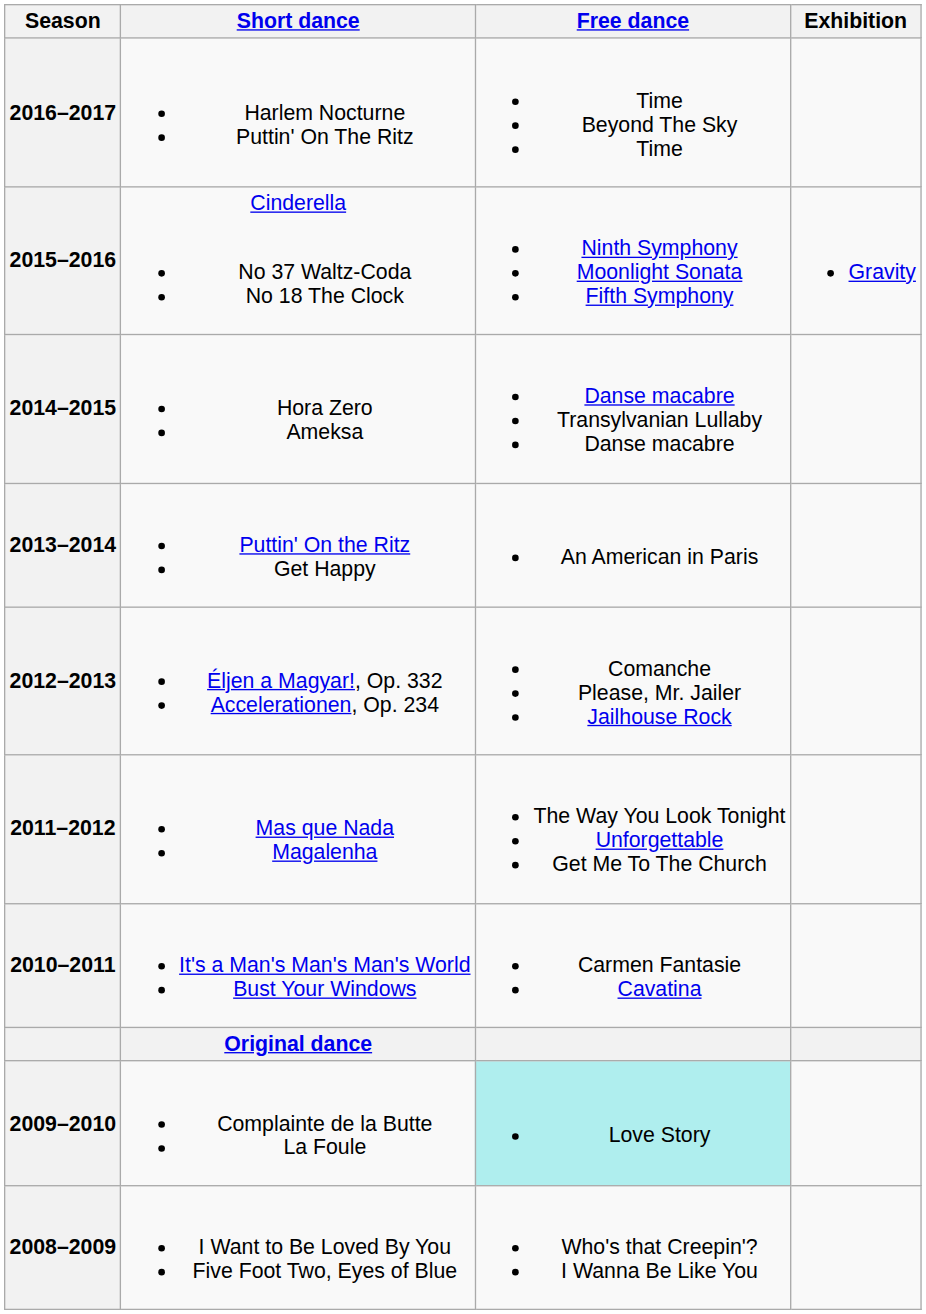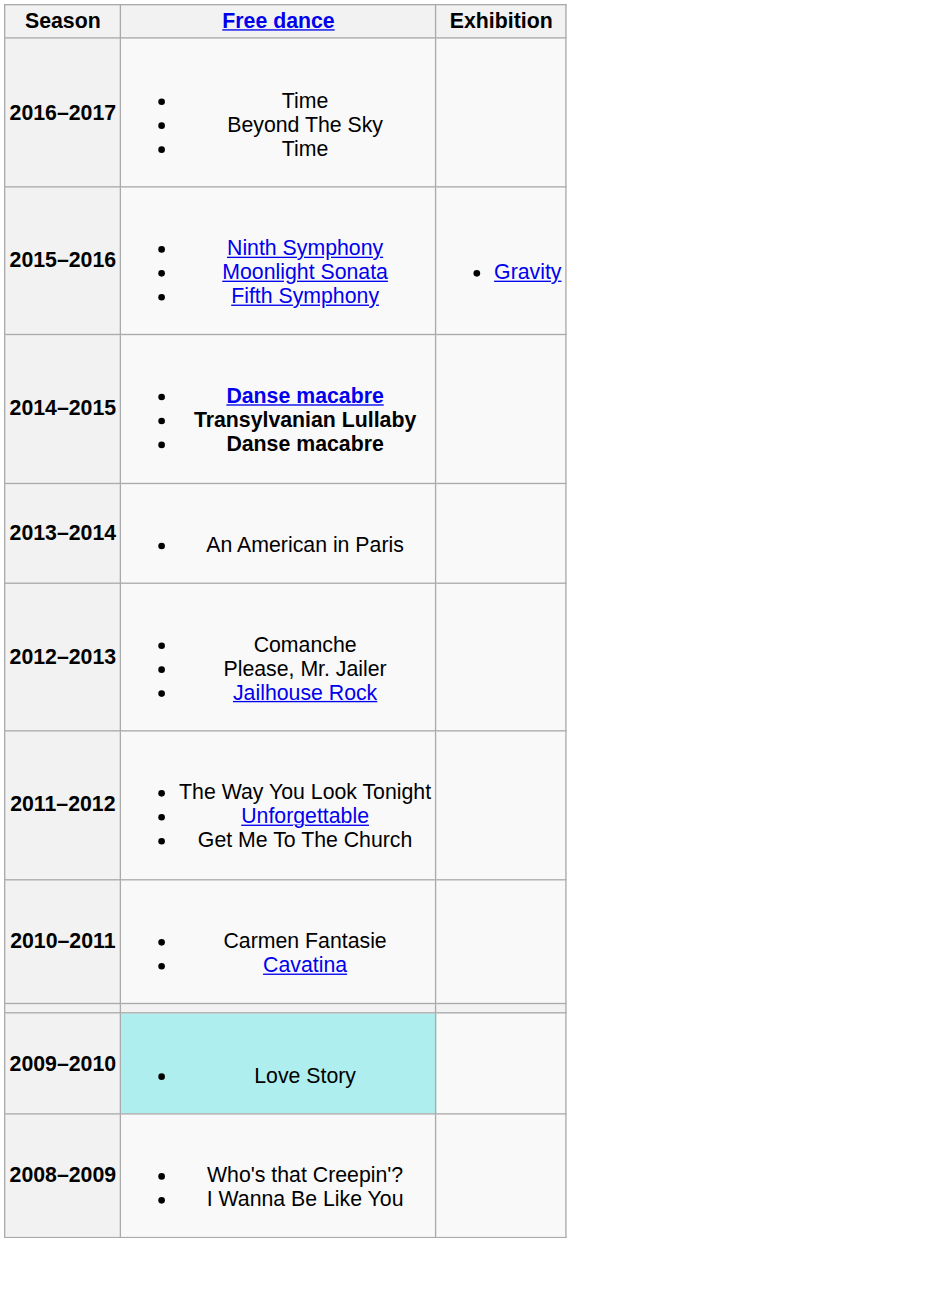- column: Short dance | Harlem Nocturne Puttin' On The Ritz | Cinderella No 37 Waltz-Coda No 18 The Clock | Hora Zero Ameksa | Puttin' On the Ritz Get Happy | Éljen a Magyar!, Op. 332 Accelerationen, Op. 234 | Mas que Nada Magalenha | It's a Man's Man's Man's World Bust Your Windows | Original dance | Complainte de la Butte La Foule | I Want to Be Loved By You Five Foot Two, Eyes of Blue
2014–2015 | Free dance: normal -> bold
